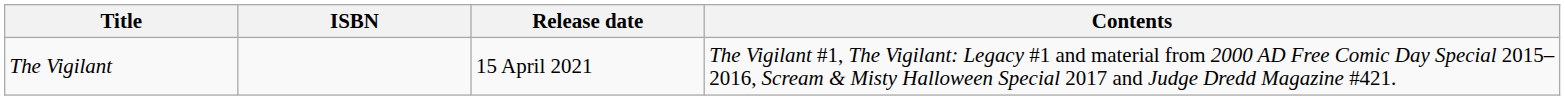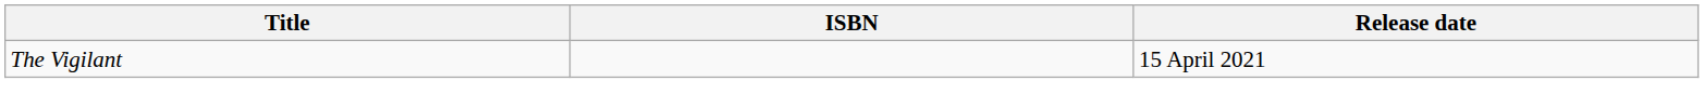- column: Contents | The Vigilant #1, The Vigilant: Legacy #1 and material from 2000 AD Free Comic Day Special 2015–2016, Scream & Misty Halloween Special 2017 and Judge Dredd Magazine #421.
